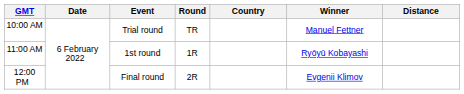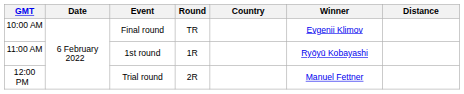10:00 AM | Event: Trial round -> Final round
10:00 AM | Winner: Manuel Fettner -> Evgenii Klimov
12:00 PM | Event: Final round -> Trial round
12:00 PM | Winner: Evgenii Klimov -> Manuel Fettner
